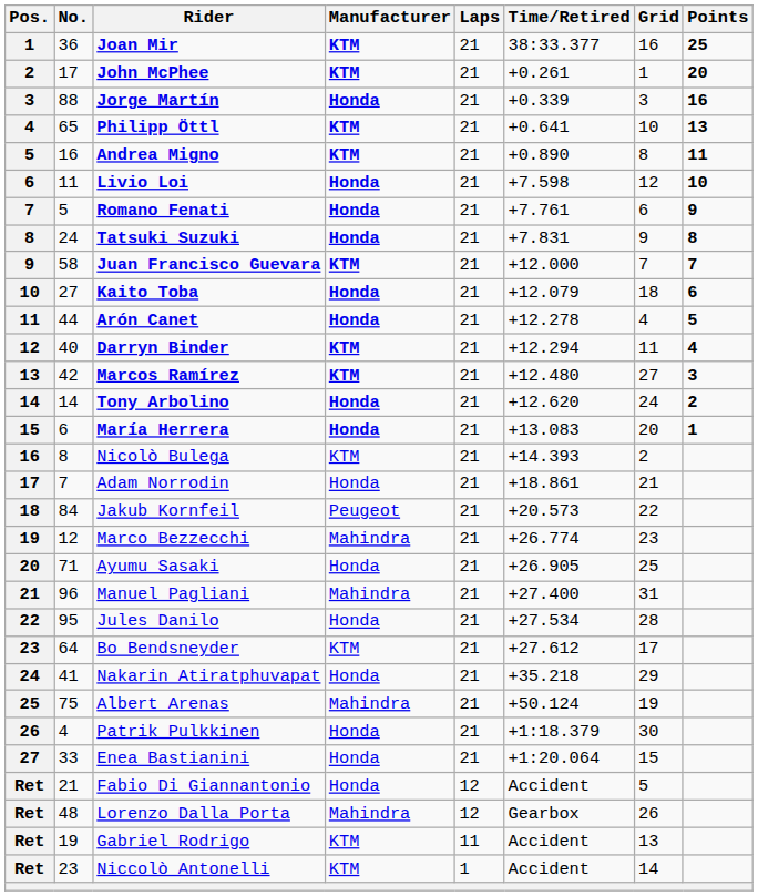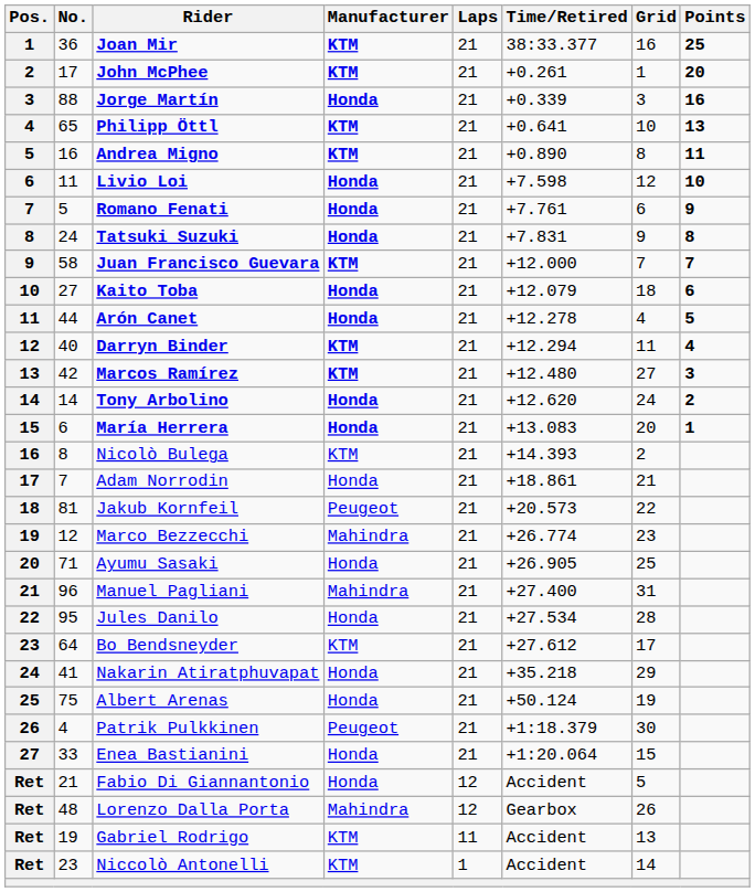Jakub Kornfeil | No.: 84 -> 81
Albert Arenas | Manufacturer: Mahindra -> Honda
Patrik Pulkkinen | Manufacturer: Honda -> Peugeot
